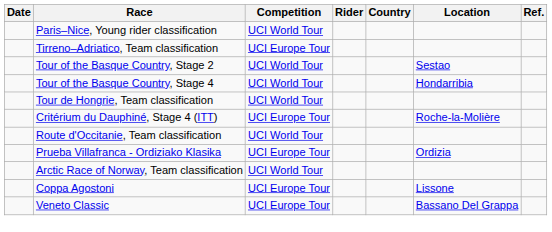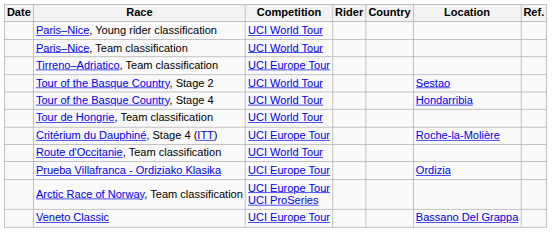+ row: Paris–Nice, Team classification | UCI World Tour
Arctic Race of Norway, Team classification | Competition: UCI World Tour -> UCI Europe Tour UCI ProSeries
- row: Coppa Agostoni | UCI Europe Tour | Lissone
